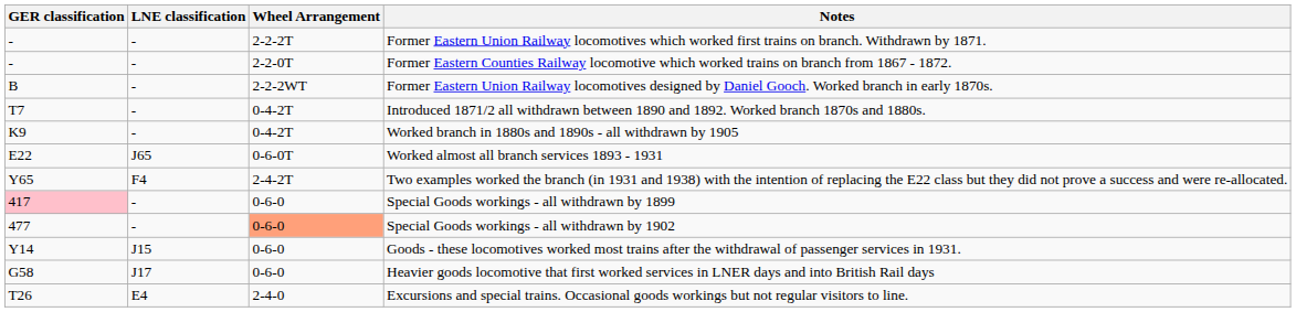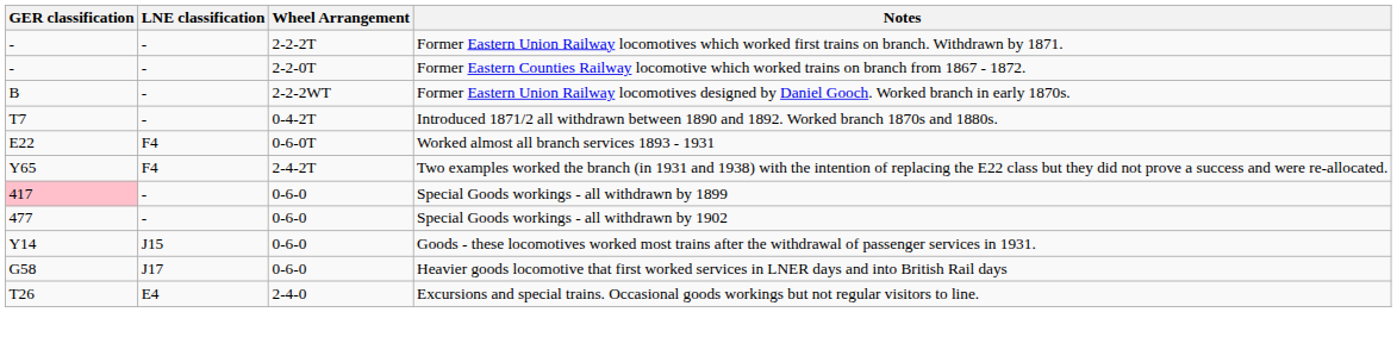- row: K9 | - | 0-4-2T | Worked branch in 1880s and 1890s - all withdrawn by 1905
Worked almost all branch services 1893 - 1931 | LNE classification: J65 -> F4
Special Goods workings - all withdrawn by 1902 | Wheel Arrangement: lightsalmon background -> no background
